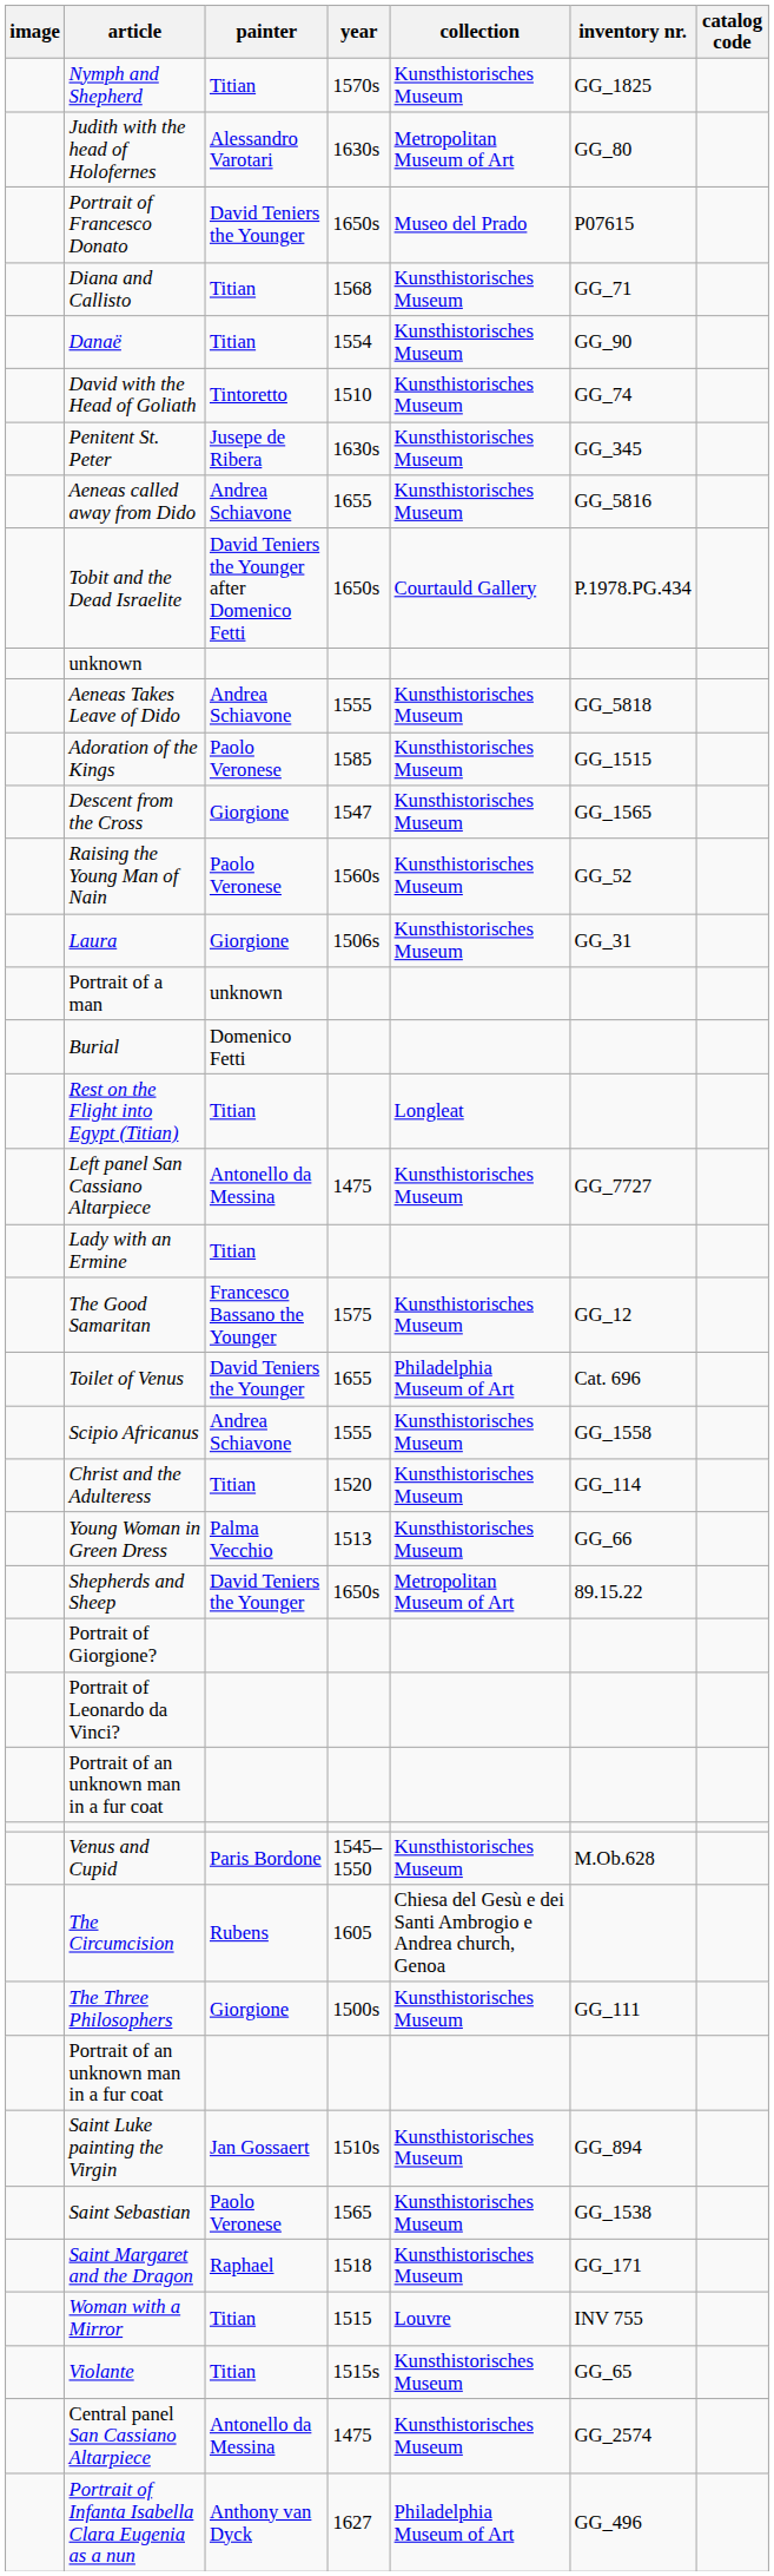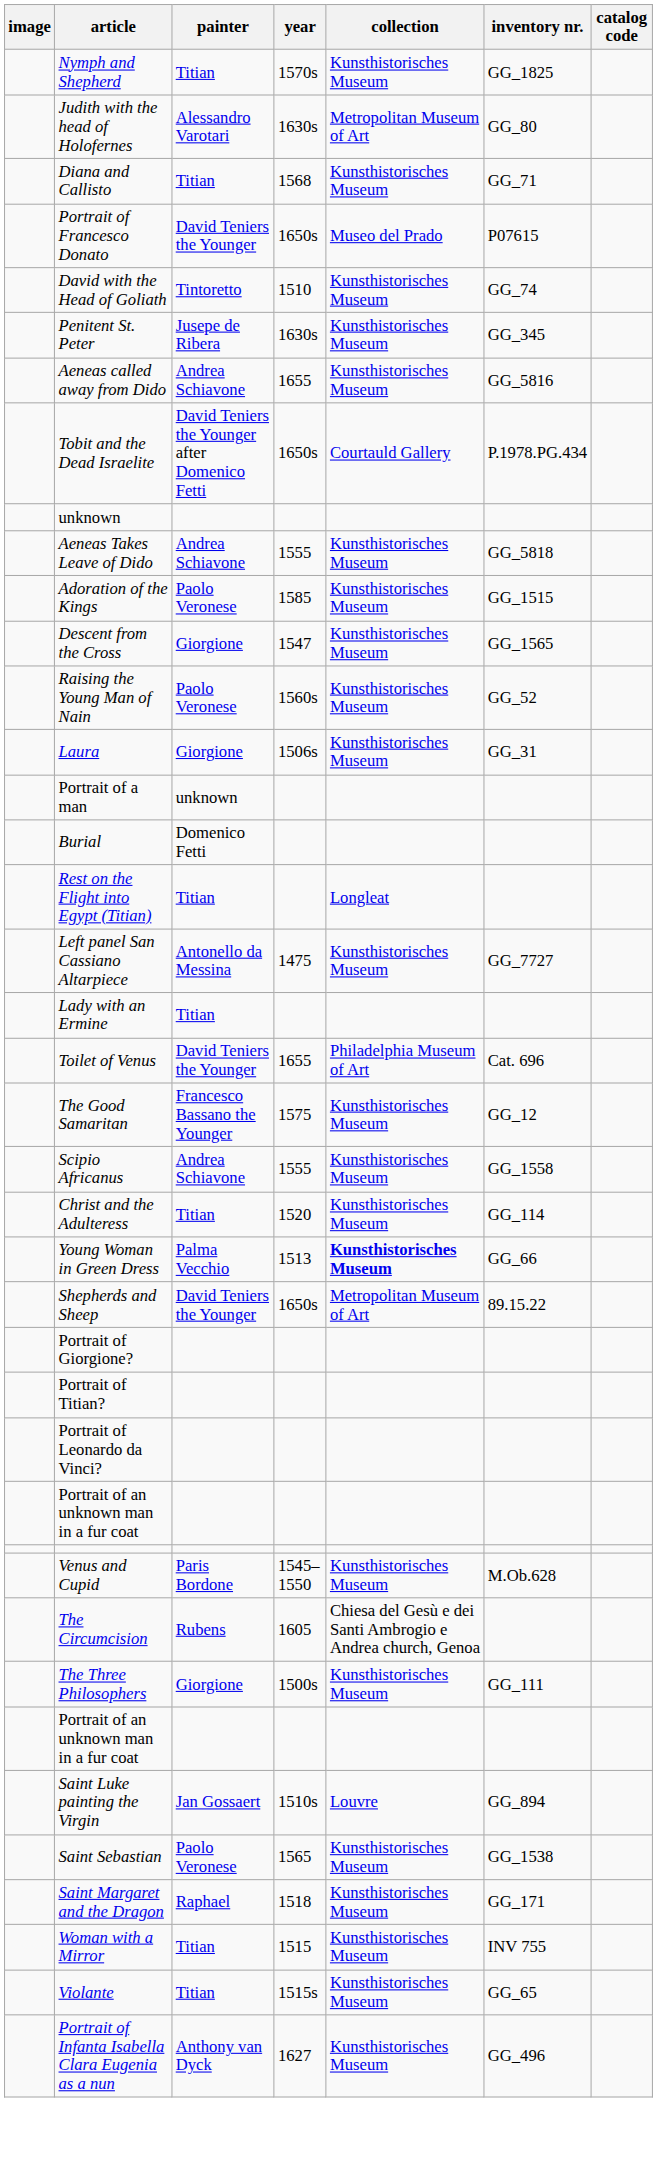rows swapped: Diana and Callisto <-> Portrait of Francesco Donato
- row: Danaë | Titian | 1554 | Kunsthistorisches Museum | GG_90
rows swapped: The Good Samaritan <-> Toilet of Venus
Young Woman in Green Dress | collection: normal -> bold
+ row: Portrait of Titian?
Saint Luke painting the Virgin | collection: Kunsthistorisches Museum -> Louvre
Woman with a Mirror | collection: Louvre -> Kunsthistorisches Museum
- row: Central panel San Cassiano Altarpiece | Antonello da Messina | 1475 | Kunsthistorisches Museum | GG_2574
Portrait of Infanta Isabella Clara Eugenia as a nun | collection: Philadelphia Museum of Art -> Kunsthistorisches Museum
